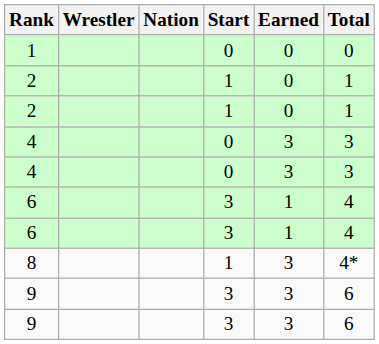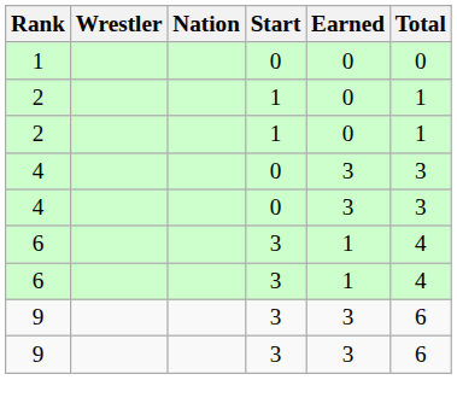- row: 8 | 1 | 3 | 4*
